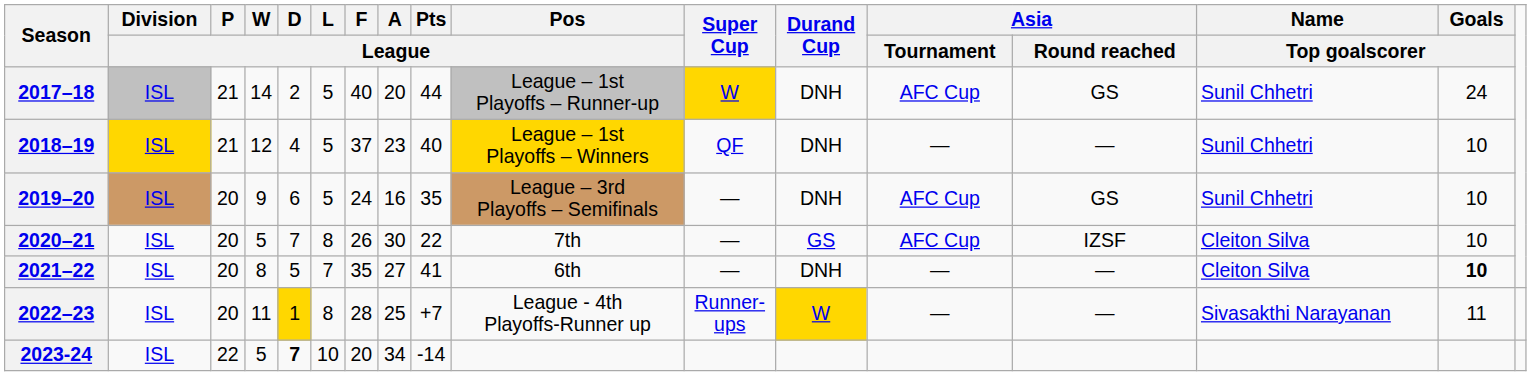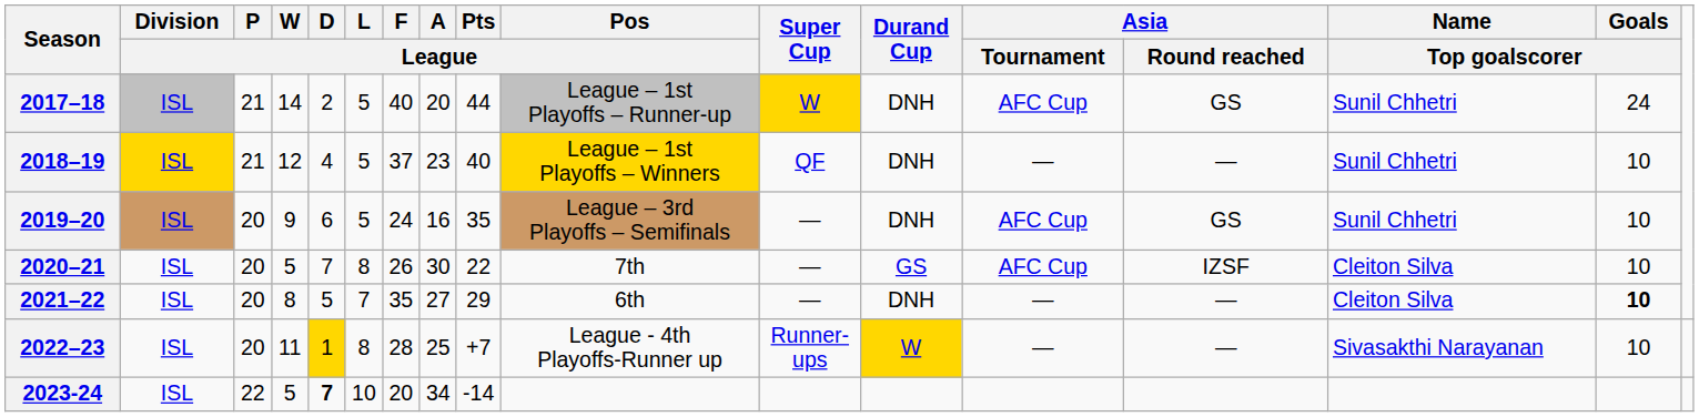2021–22 | Pts / League: 41 -> 29
2022–23 | Goals / Top goalscorer: 11 -> 10
